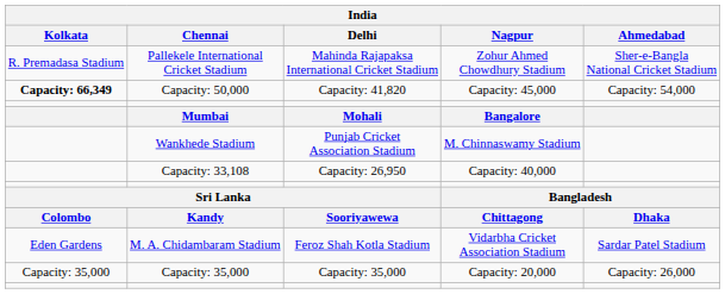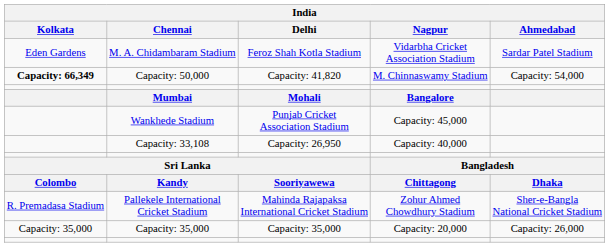rows swapped: M. A. Chidambaram Stadium <-> Pallekele International Cricket Stadium
Capacity: 50,000 | Nagpur: Capacity: 45,000 -> M. Chinnaswamy Stadium
Wankhede Stadium | Nagpur: M. Chinnaswamy Stadium -> Capacity: 45,000
